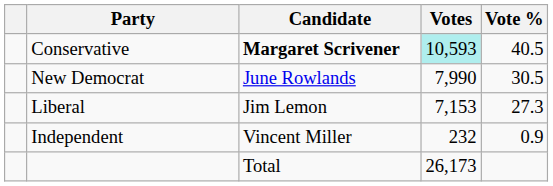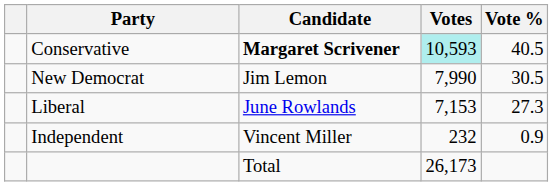New Democrat | Candidate: June Rowlands -> Jim Lemon
Liberal | Candidate: Jim Lemon -> June Rowlands
